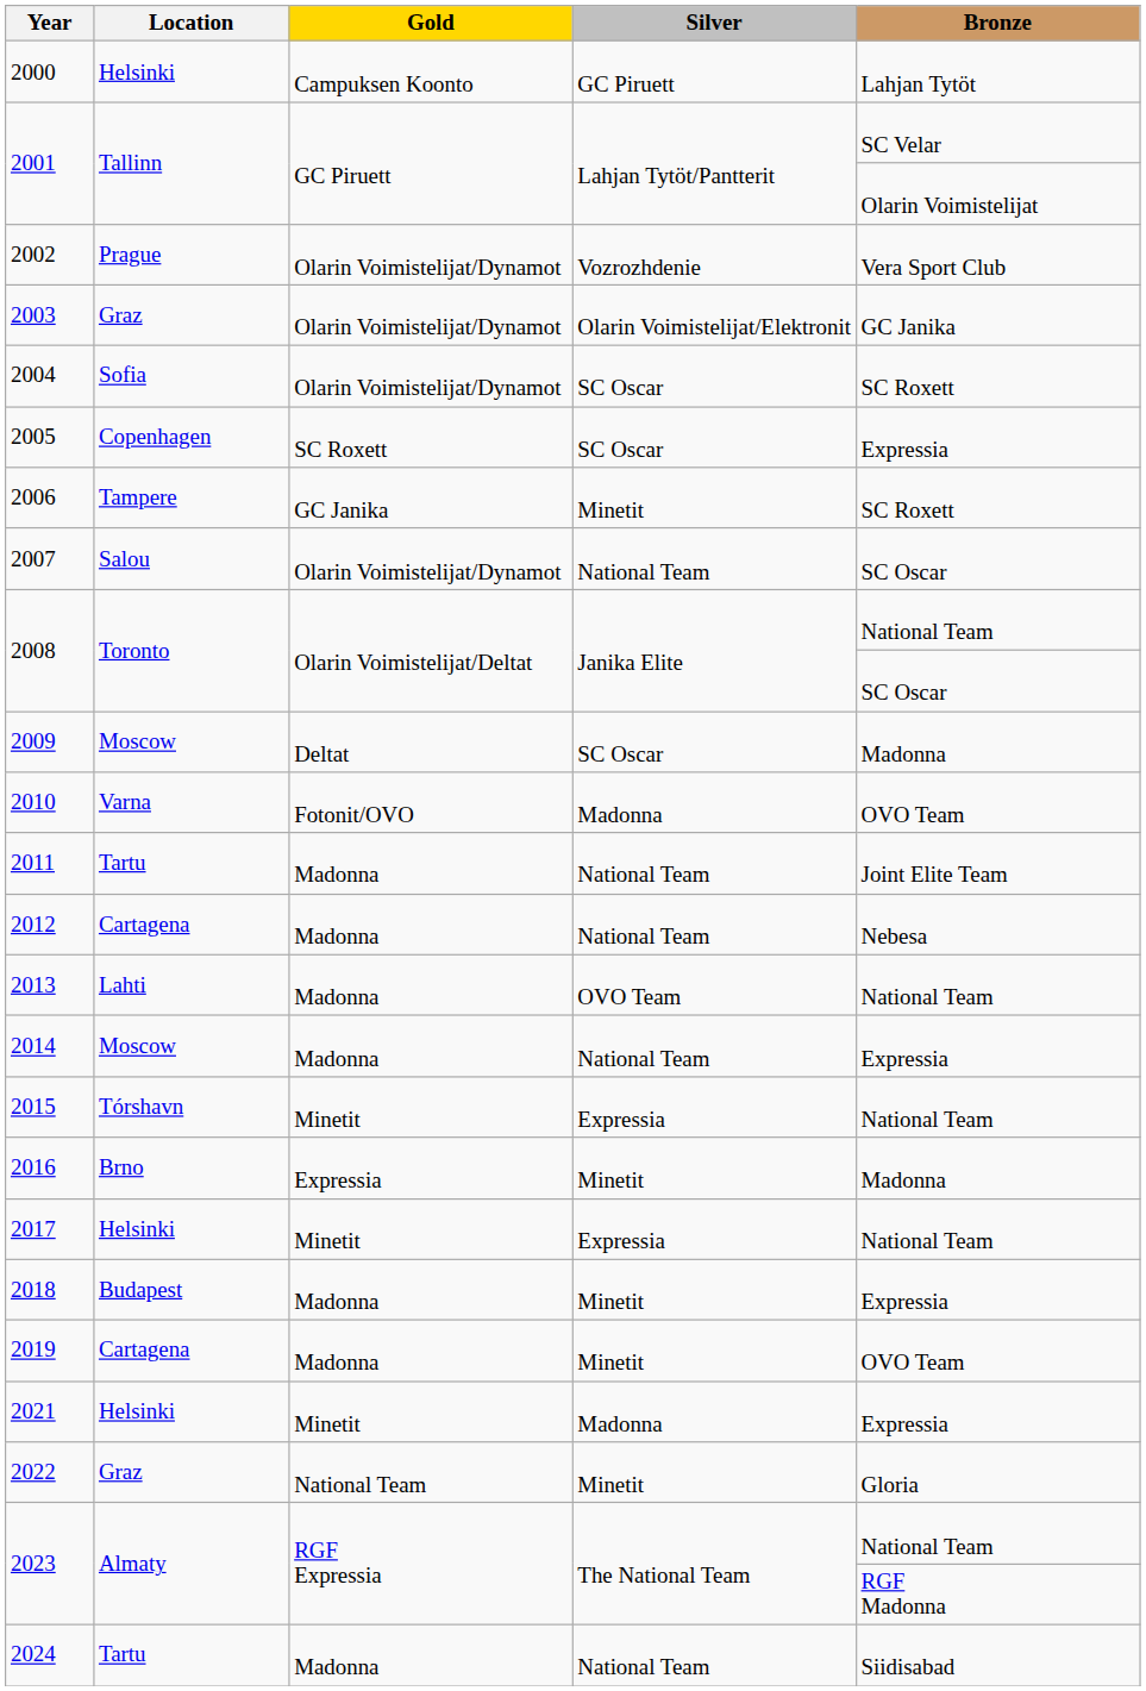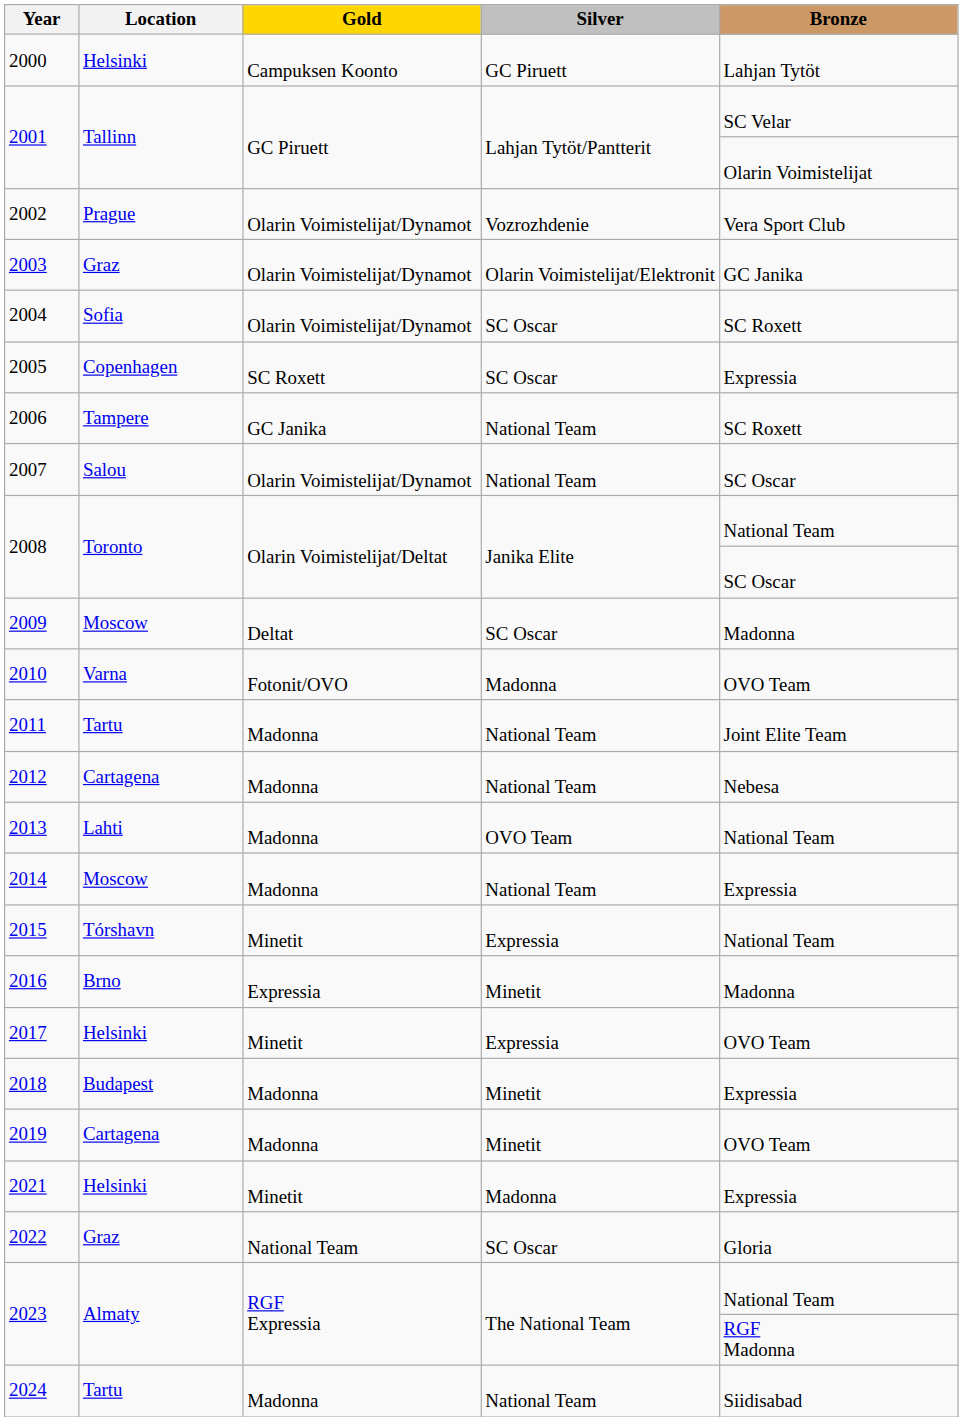2006 | Silver: Minetit -> National Team
2017 | Bronze: National Team -> OVO Team
2022 | Silver: Minetit -> SC Oscar
